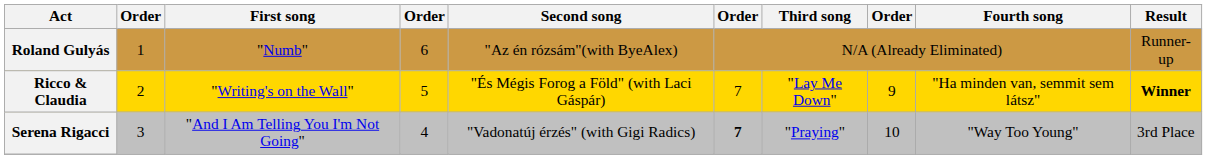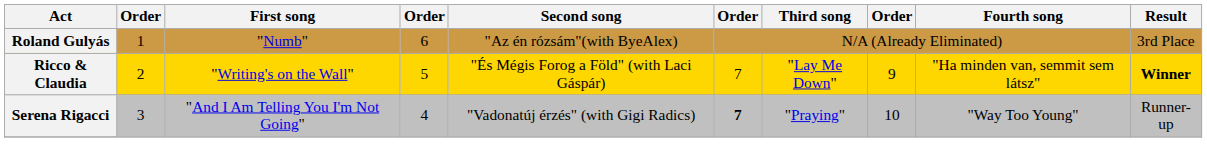Roland Gulyás | Result: Runner-up -> 3rd Place
Serena Rigacci | Result: 3rd Place -> Runner-up
